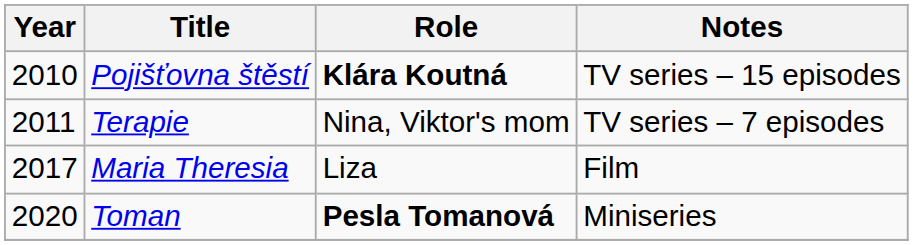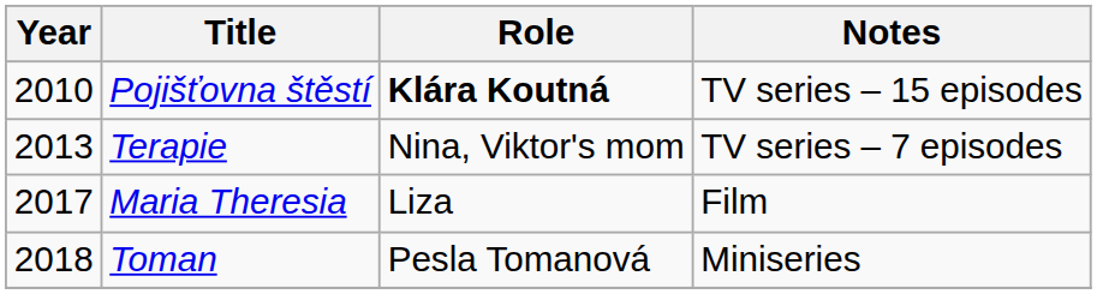Terapie | Year: 2011 -> 2013
Toman | Year: 2020 -> 2018
Toman | Role: bold -> normal
